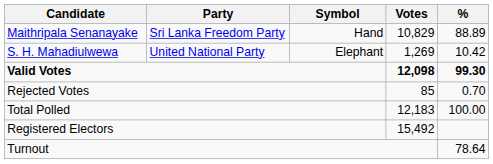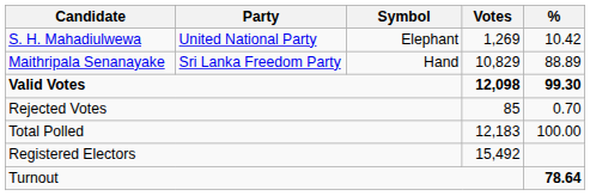rows swapped: Maithripala Senanayake <-> S. H. Mahadiulwewa
Turnout | %: normal -> bold
